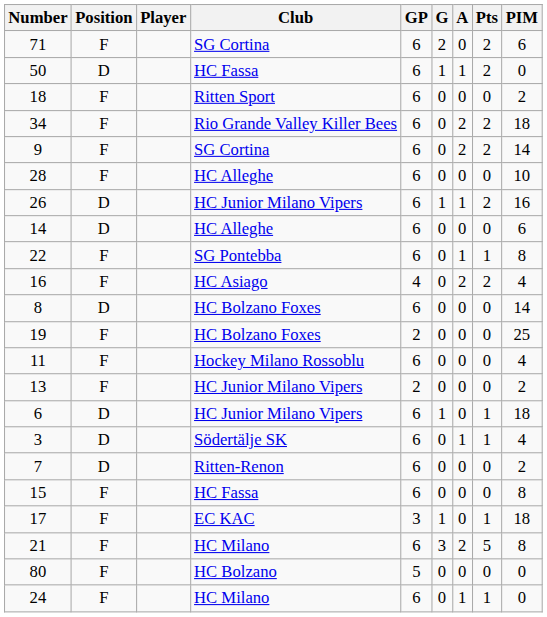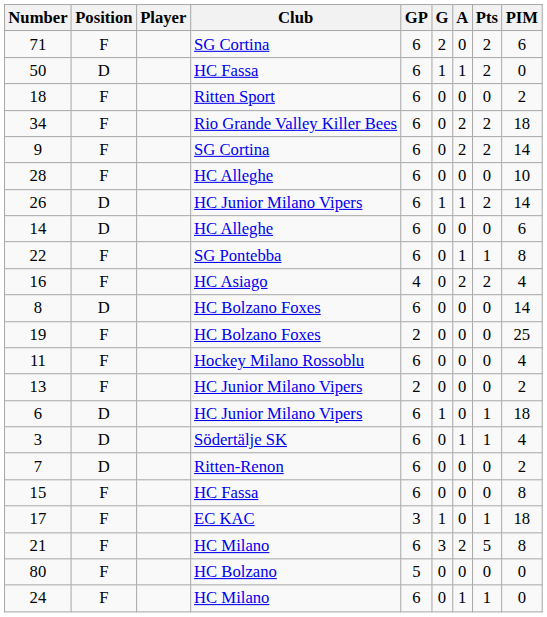26 | PIM: 16 -> 14
